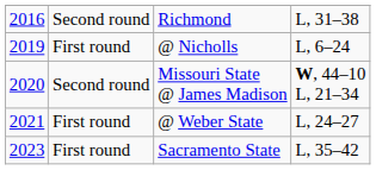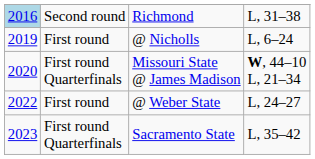Richmond | column 1: no background -> lightblue background
Missouri State @ James Madison | column 2: Second round -> First round Quarterfinals
@ Weber State | column 1: 2021 -> 2022
Sacramento State | column 2: First round -> First round Quarterfinals
